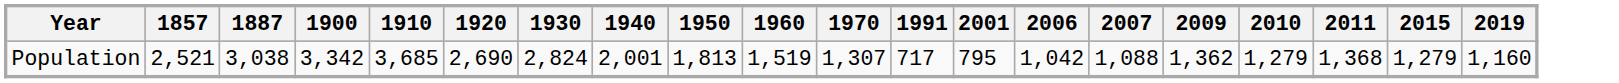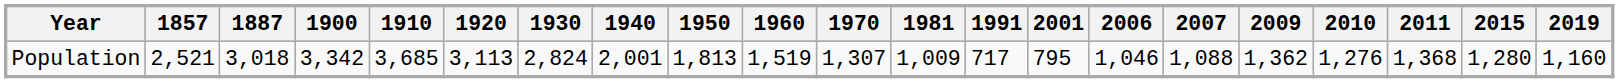+ column: 1981 | 1,009
Population | 1887: 3,038 -> 3,018
Population | 1920: 2,690 -> 3,113
Population | 2006: 1,042 -> 1,046
Population | 2010: 1,279 -> 1,276
Population | 2015: 1,279 -> 1,280
